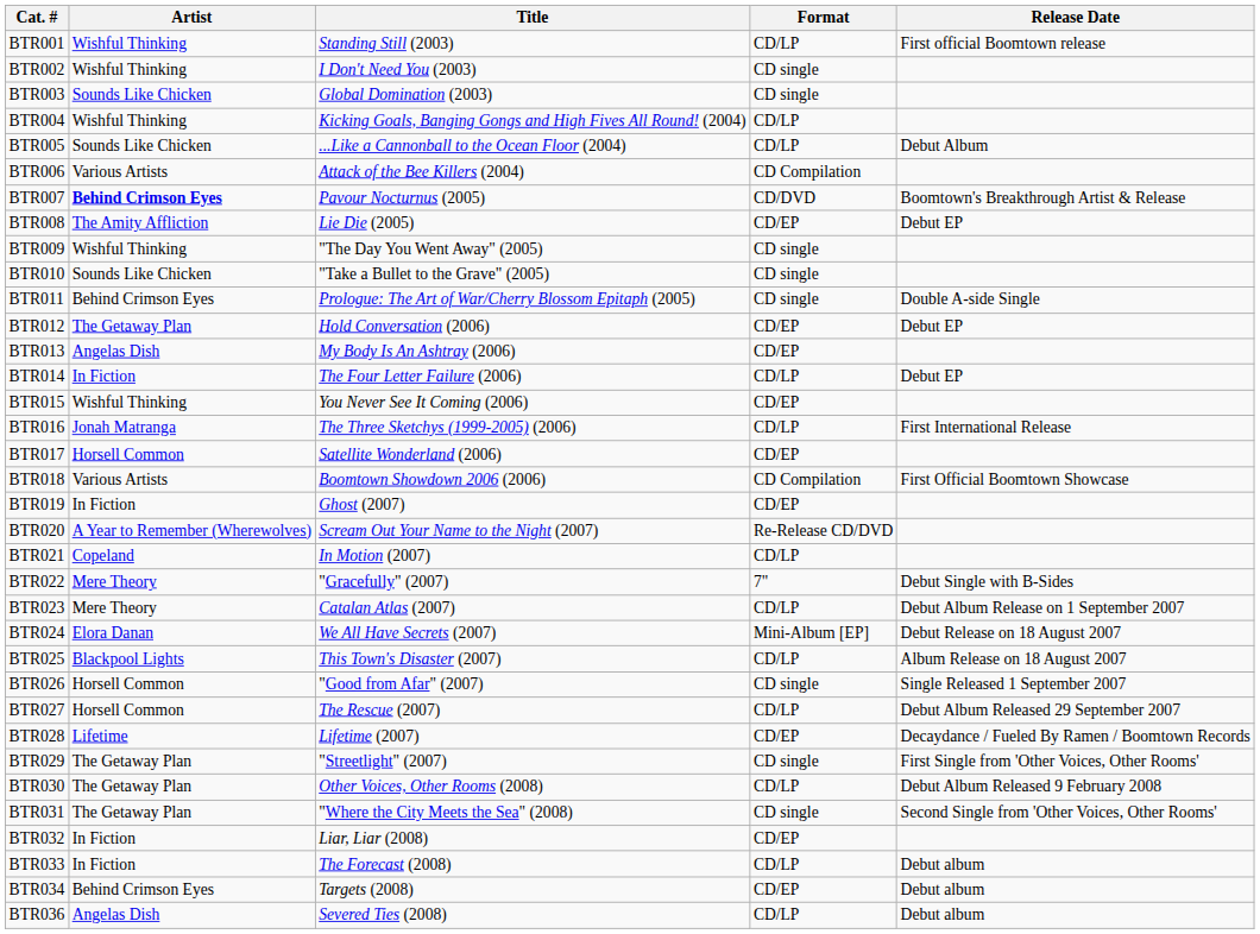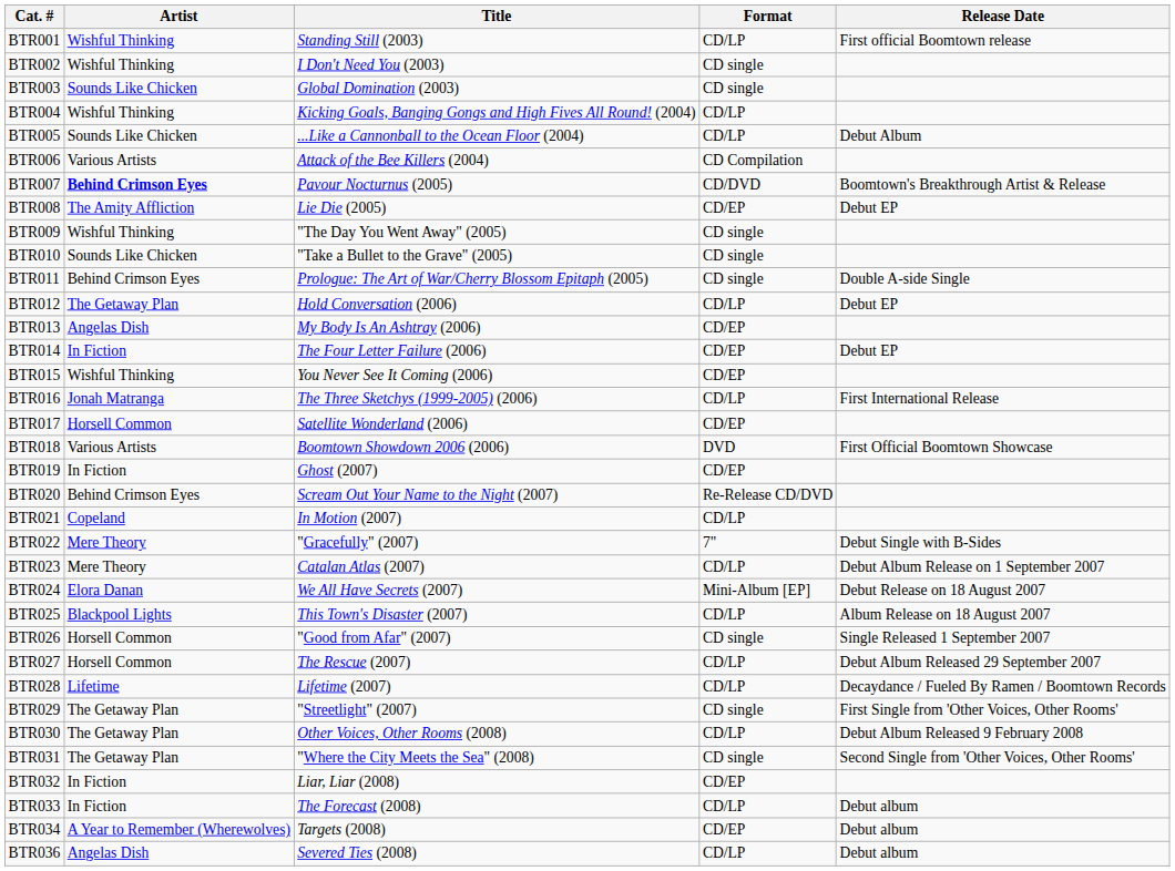BTR012 | Format: CD/EP -> CD/LP
BTR014 | Format: CD/LP -> CD/EP
BTR018 | Format: CD Compilation -> DVD
BTR020 | Artist: A Year to Remember (Wherewolves) -> Behind Crimson Eyes
BTR028 | Format: CD/EP -> CD/LP
BTR034 | Artist: Behind Crimson Eyes -> A Year to Remember (Wherewolves)
